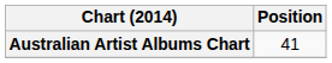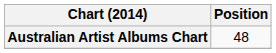Australian Artist Albums Chart | Position: 41 -> 48
